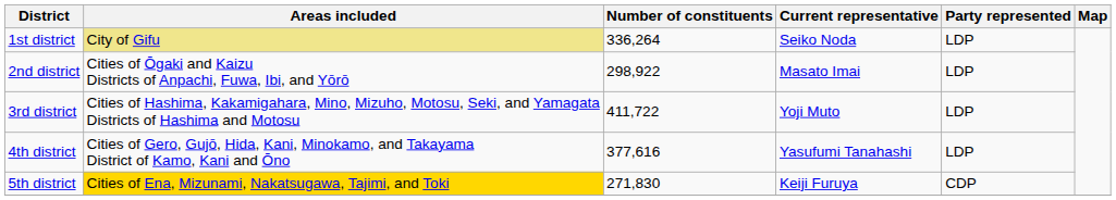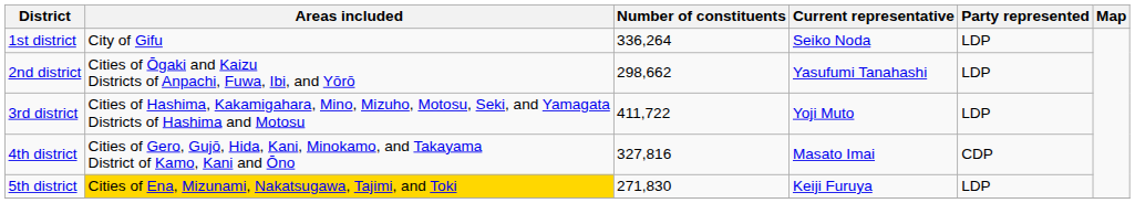1st district | Areas included: khaki background -> no background
2nd district | Number of constituents: 298,922 -> 298,662
2nd district | Current representative: Masato Imai -> Yasufumi Tanahashi
4th district | Number of constituents: 377,616 -> 327,816
4th district | Current representative: Yasufumi Tanahashi -> Masato Imai
4th district | Party represented: LDP -> CDP
5th district | Party represented: CDP -> LDP
